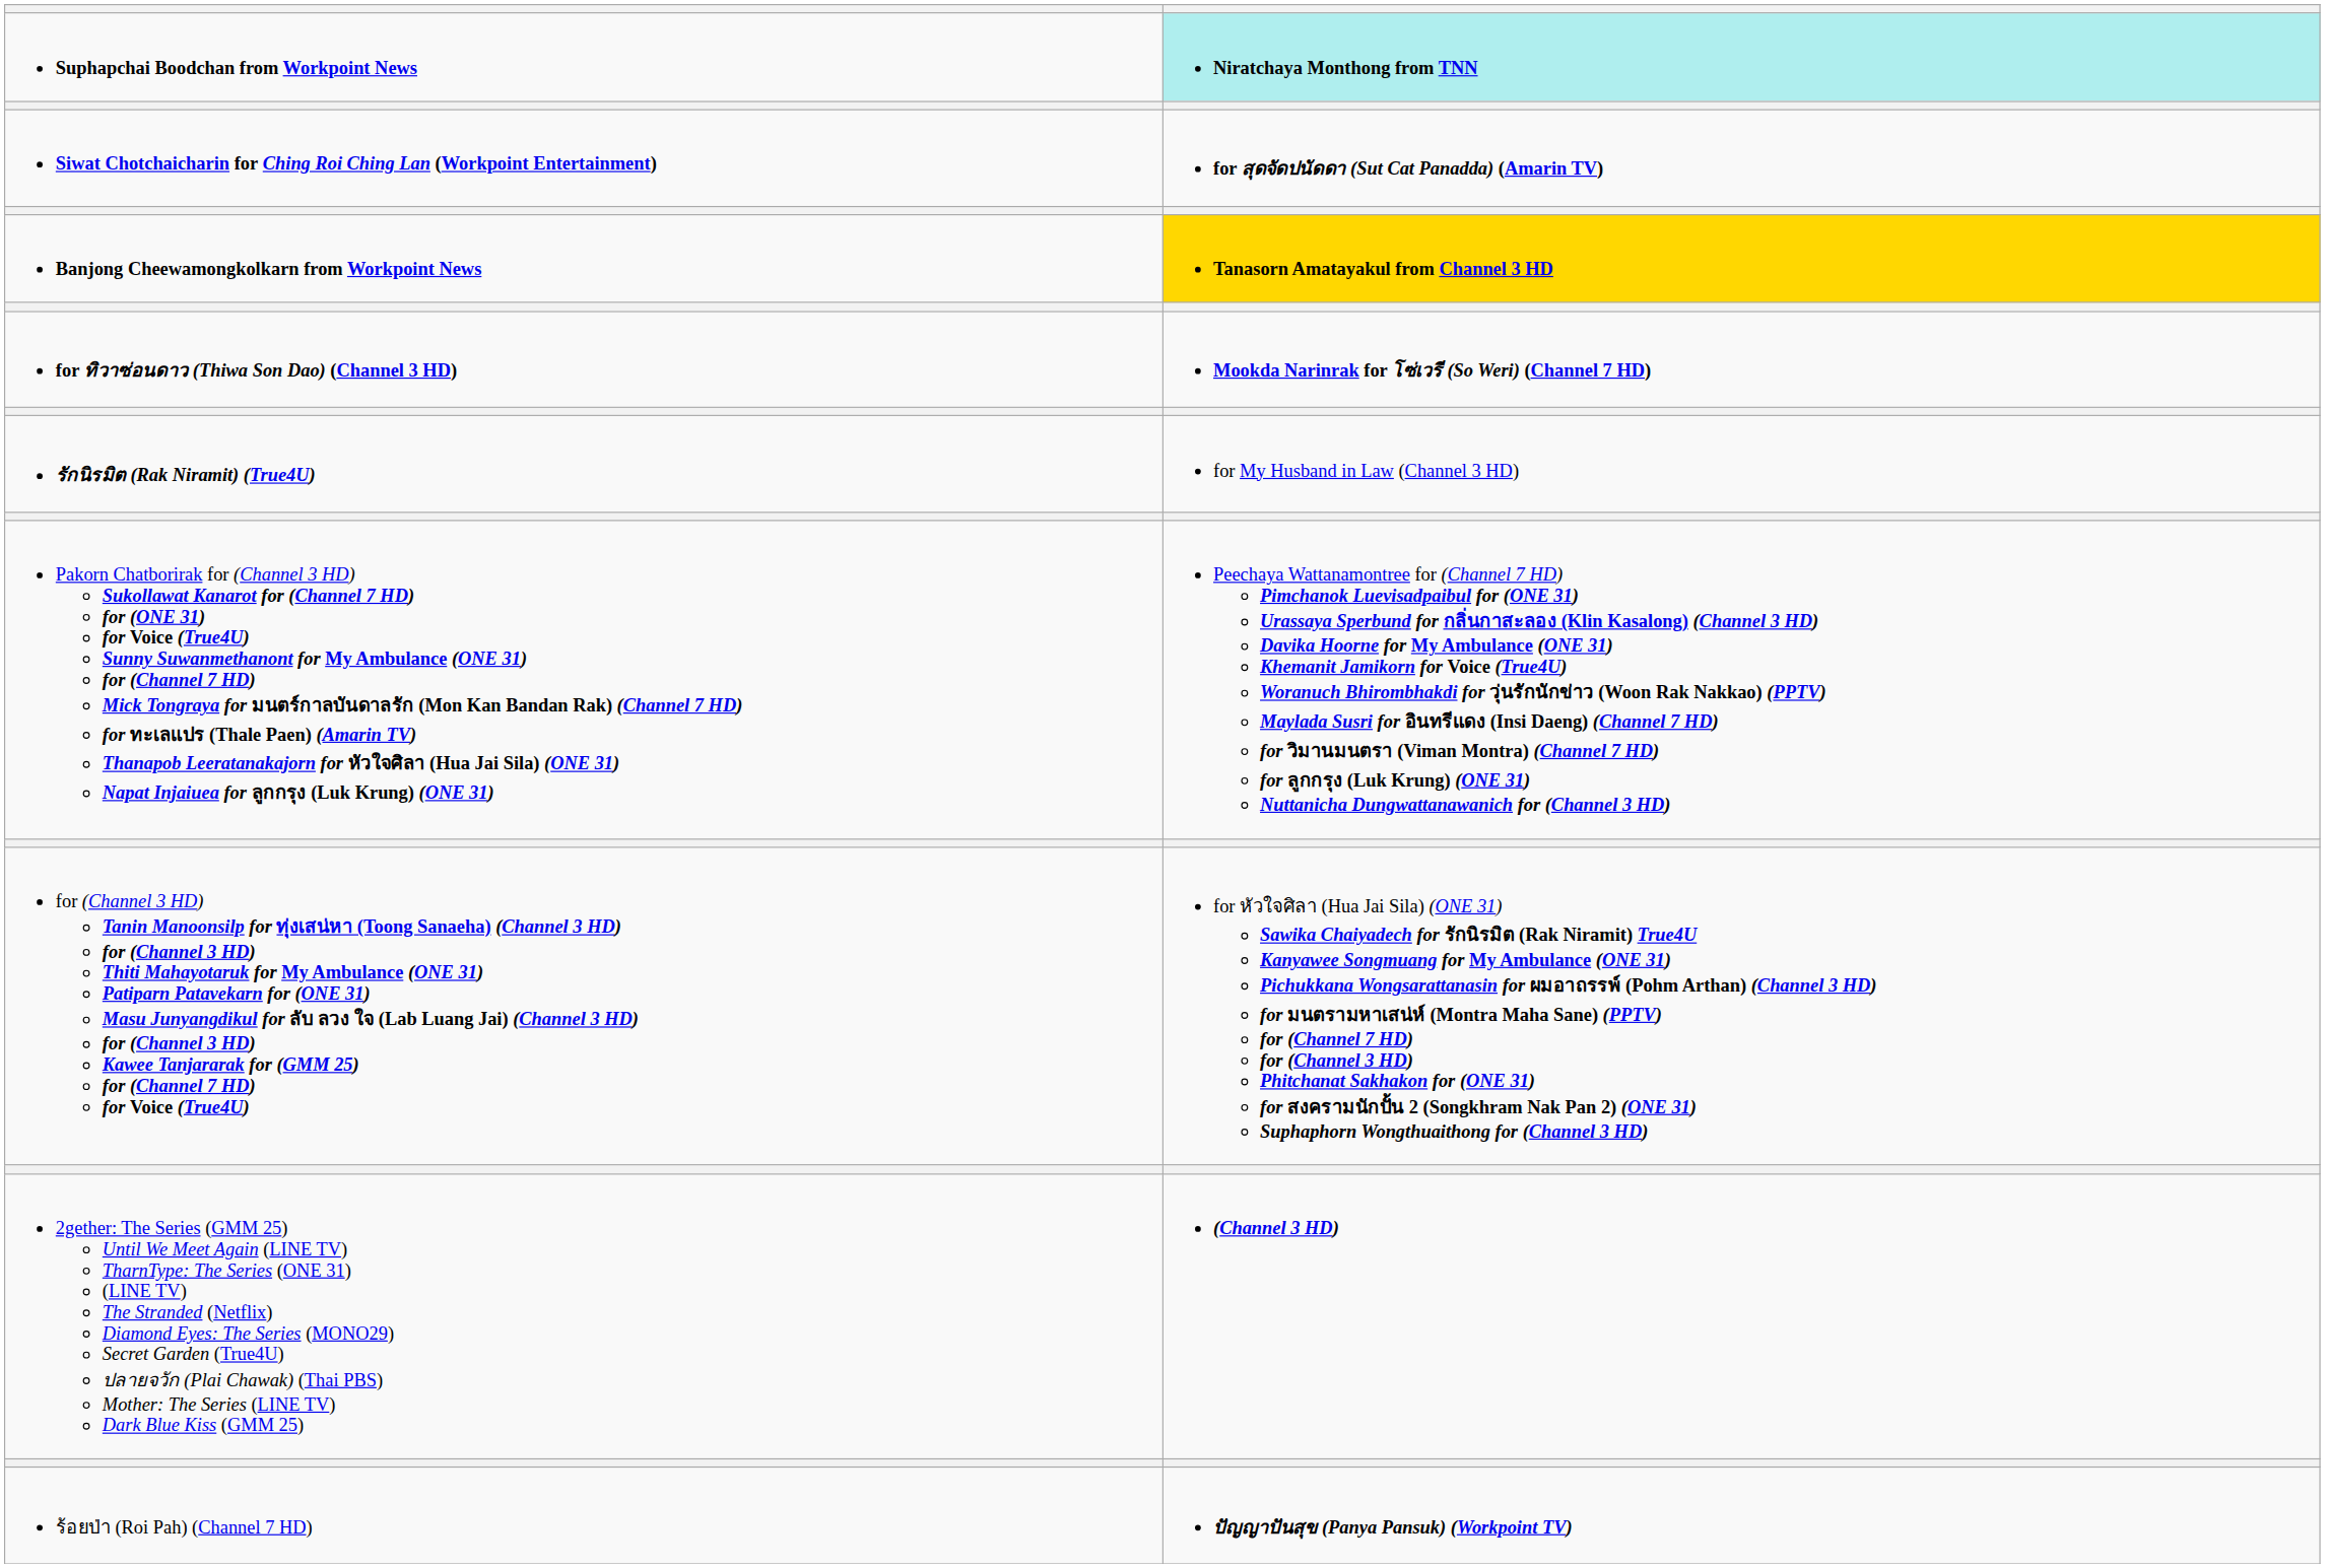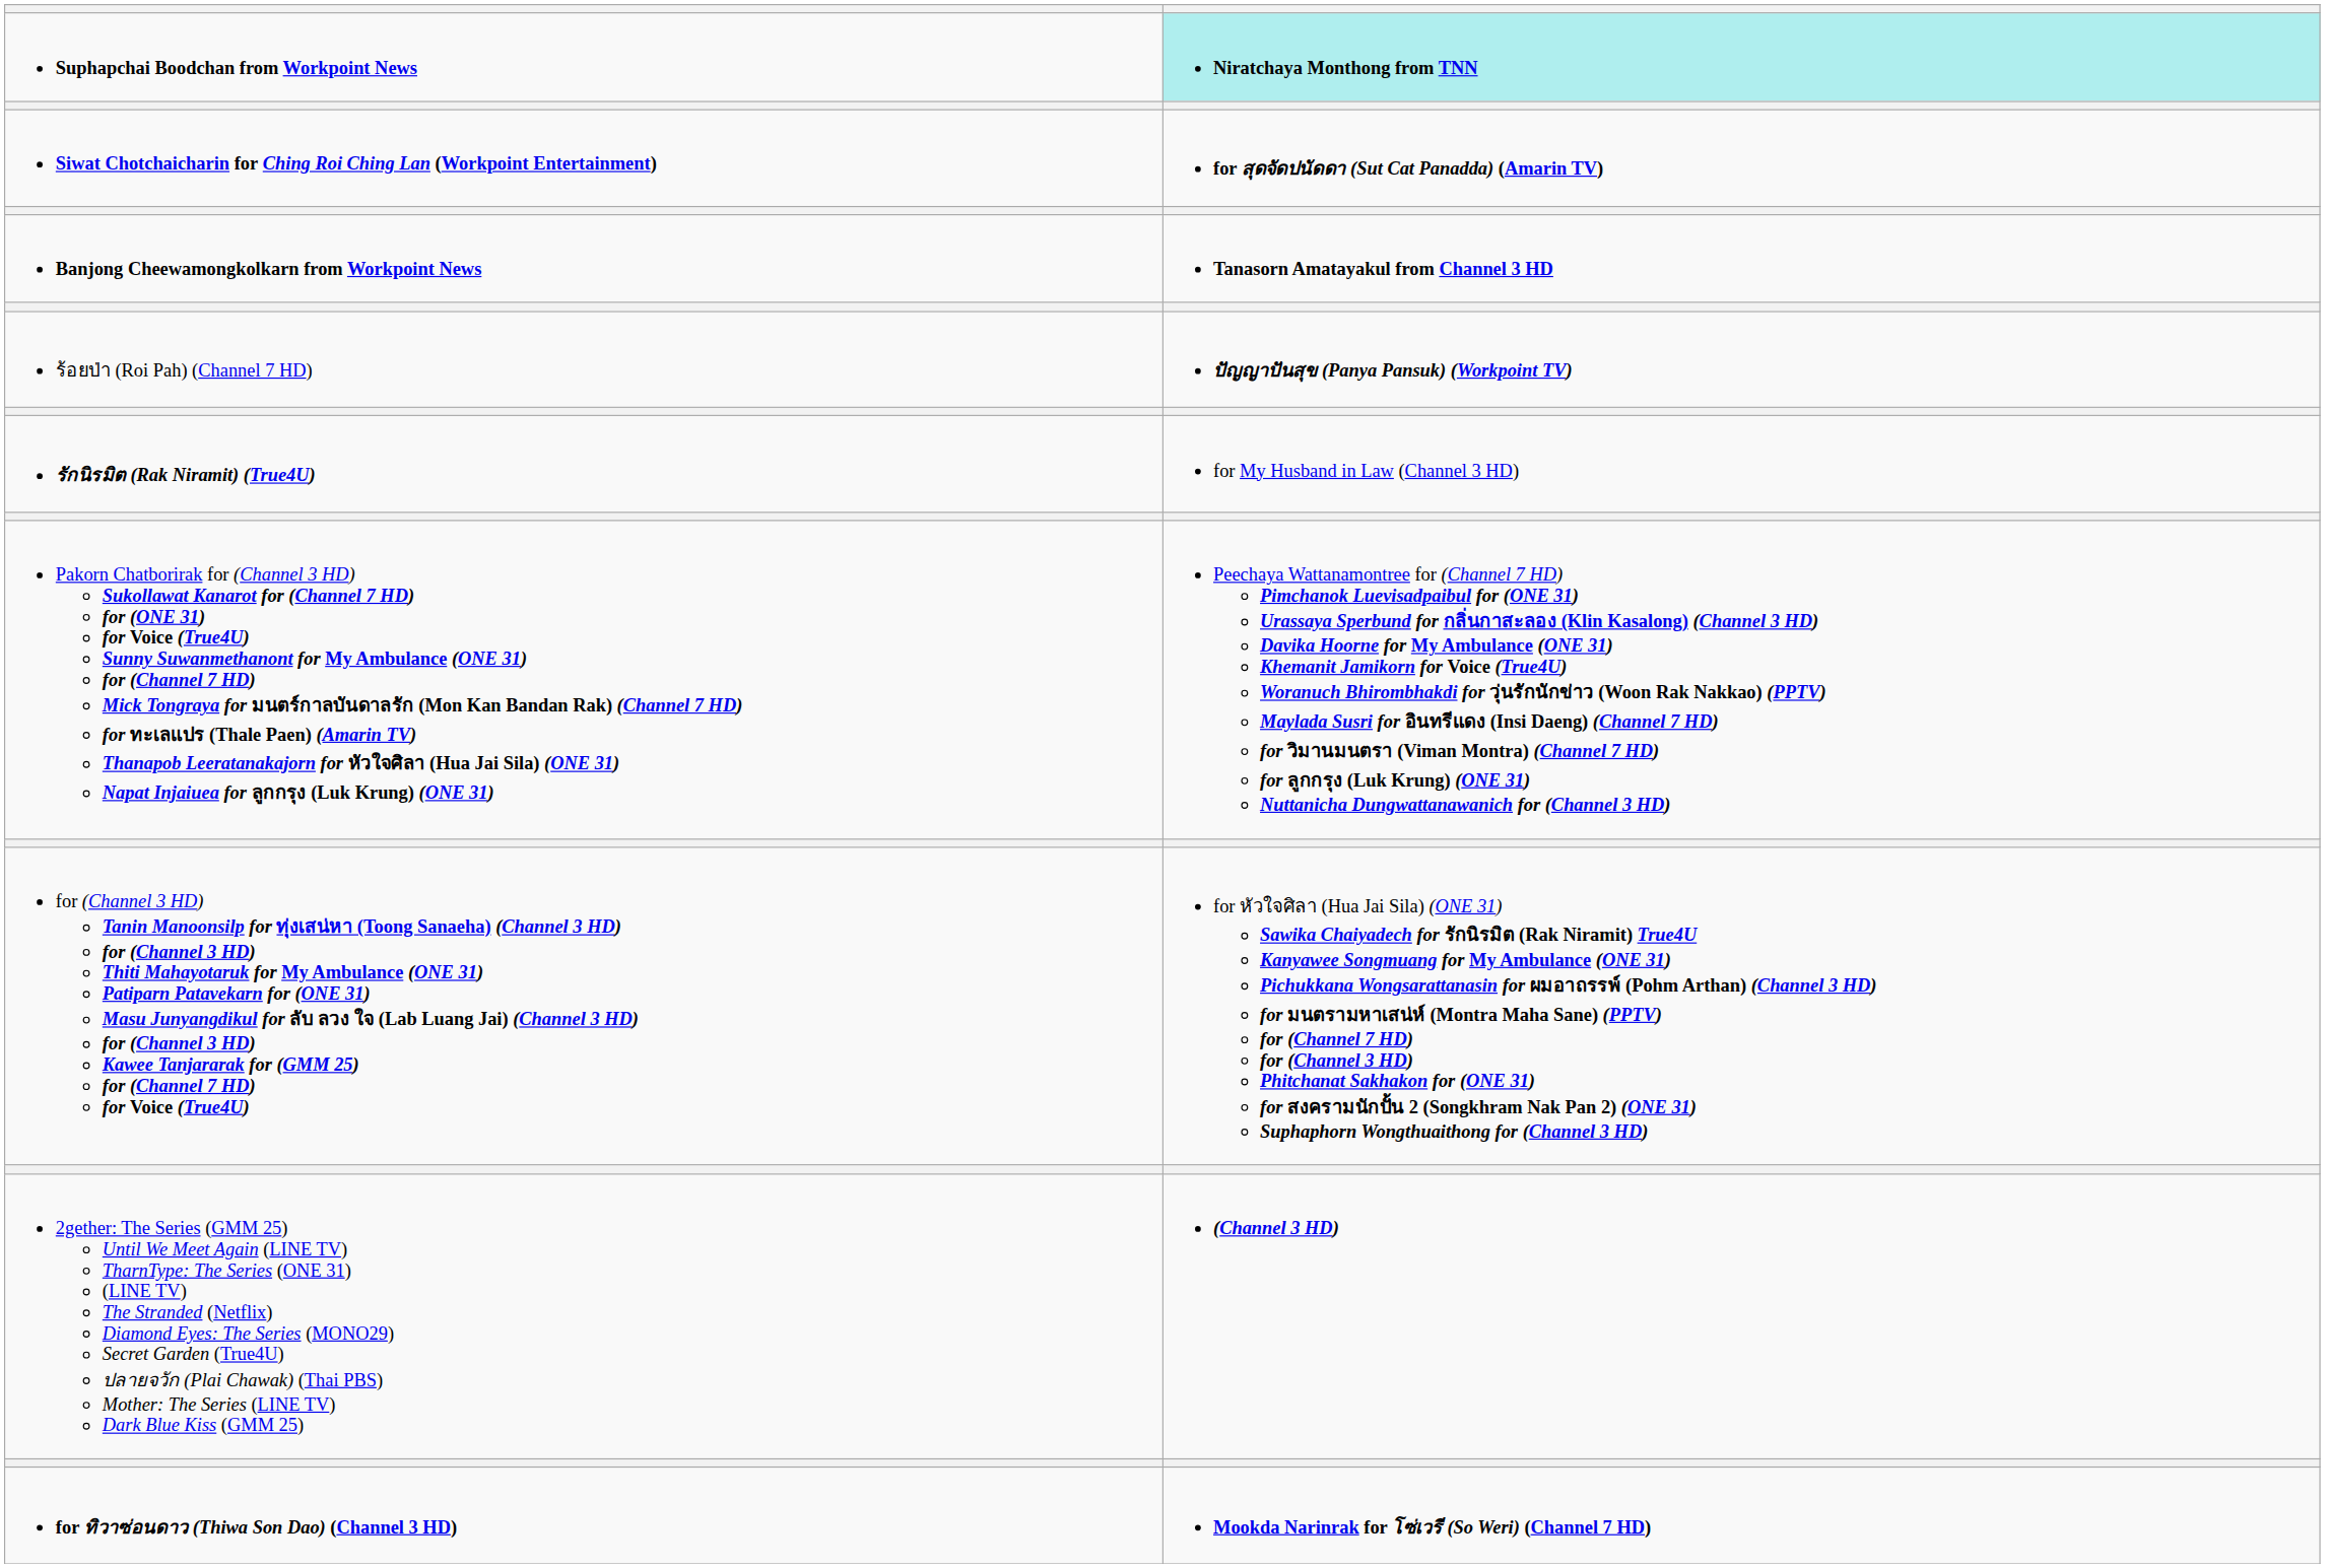Banjong Cheewamongkolkarn from Workpoint News | column 2: gold background -> no background
rows swapped: for ทิวาซ่อนดาว (Thiwa Son Dao) (Channel 3 HD) <-> ร้อยป่า (Roi Pah) (Channel 7 HD)
